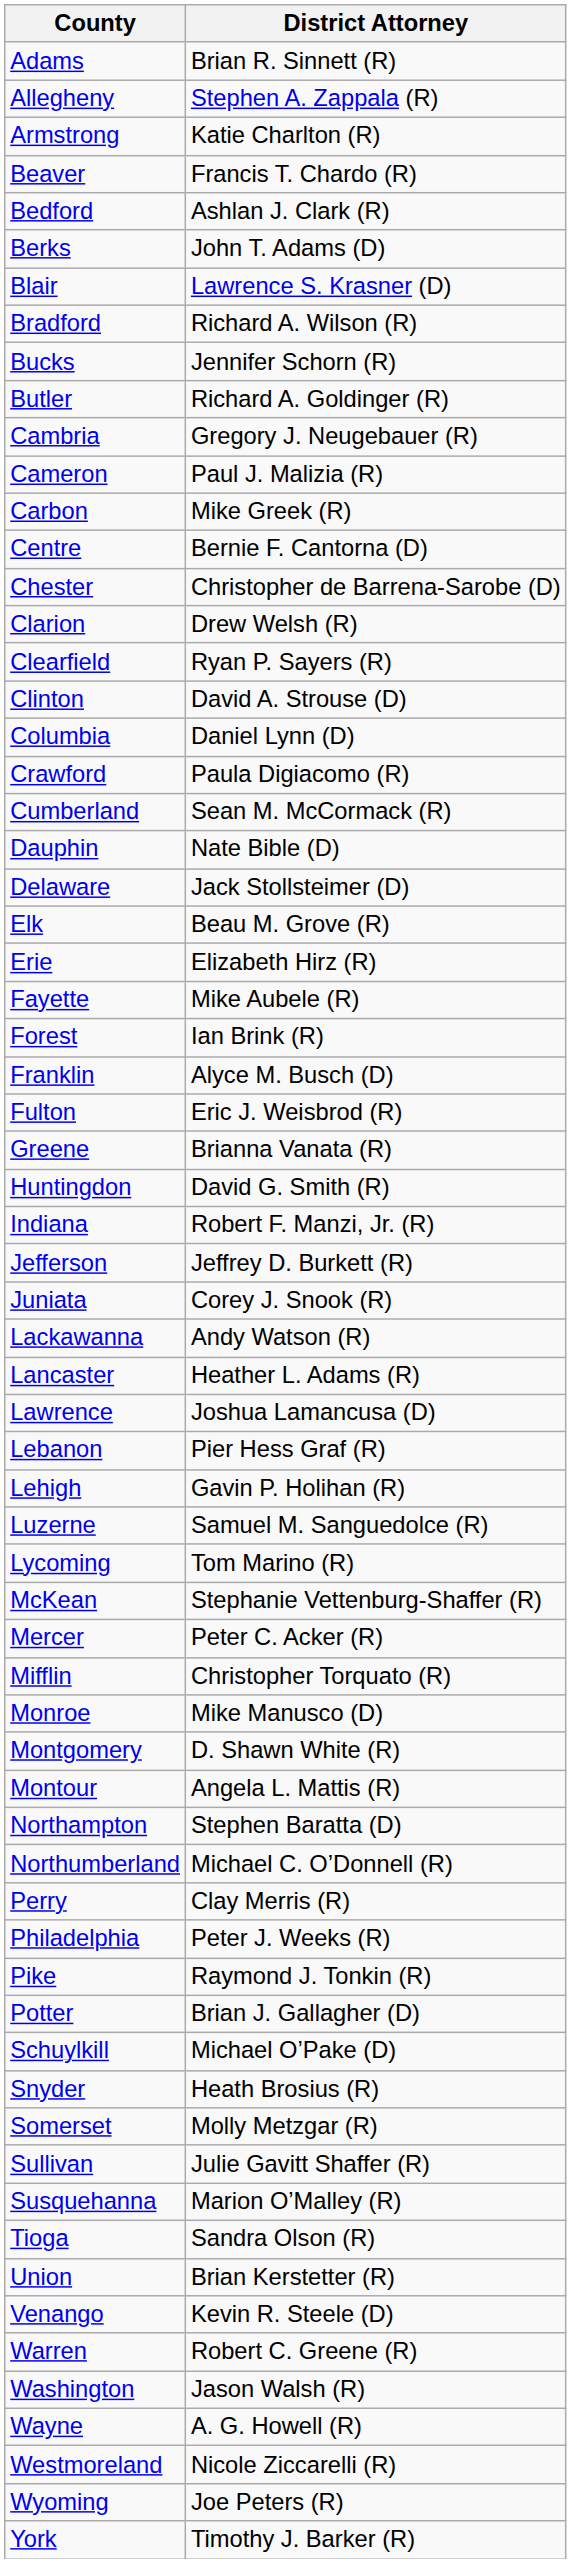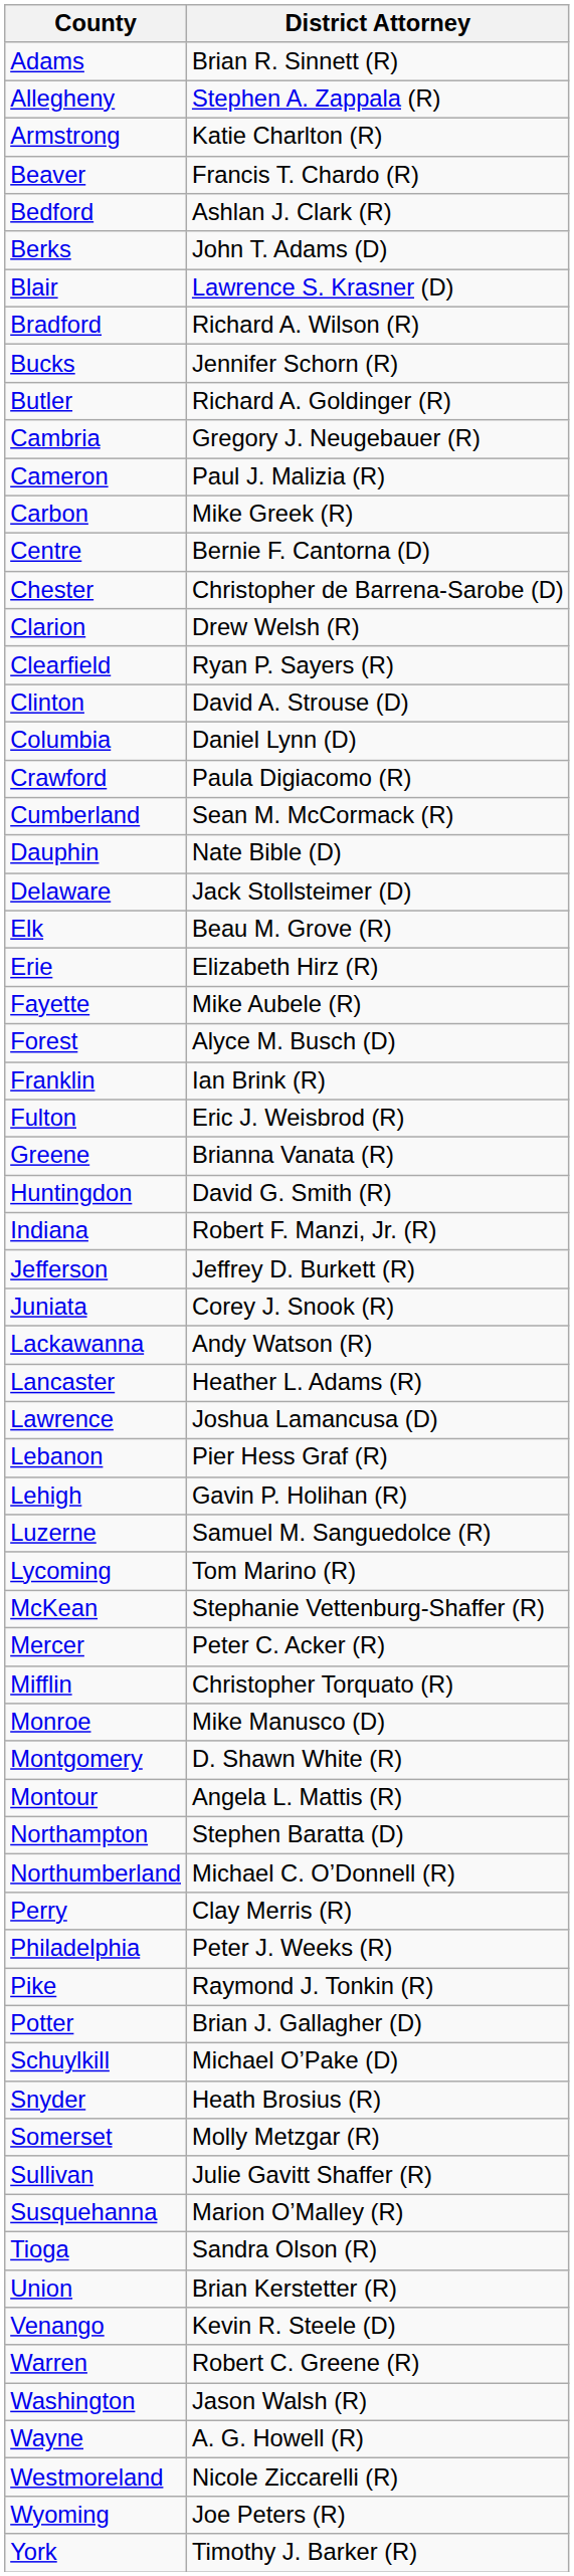Forest | District Attorney: Ian Brink (R) -> Alyce M. Busch (D)
Franklin | District Attorney: Alyce M. Busch (D) -> Ian Brink (R)
